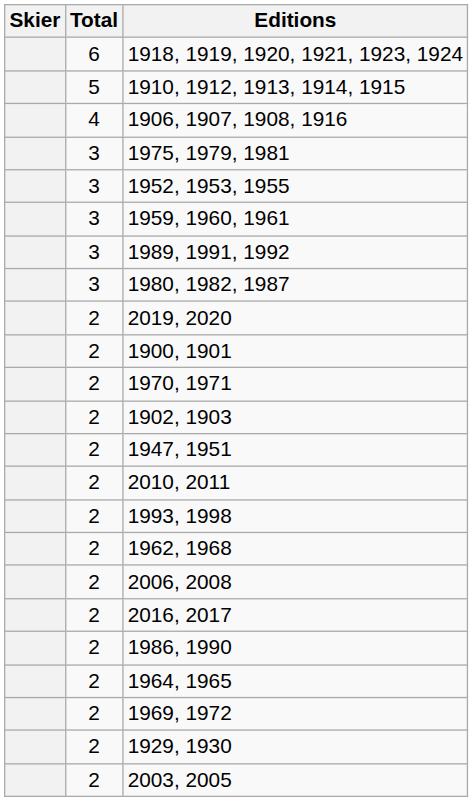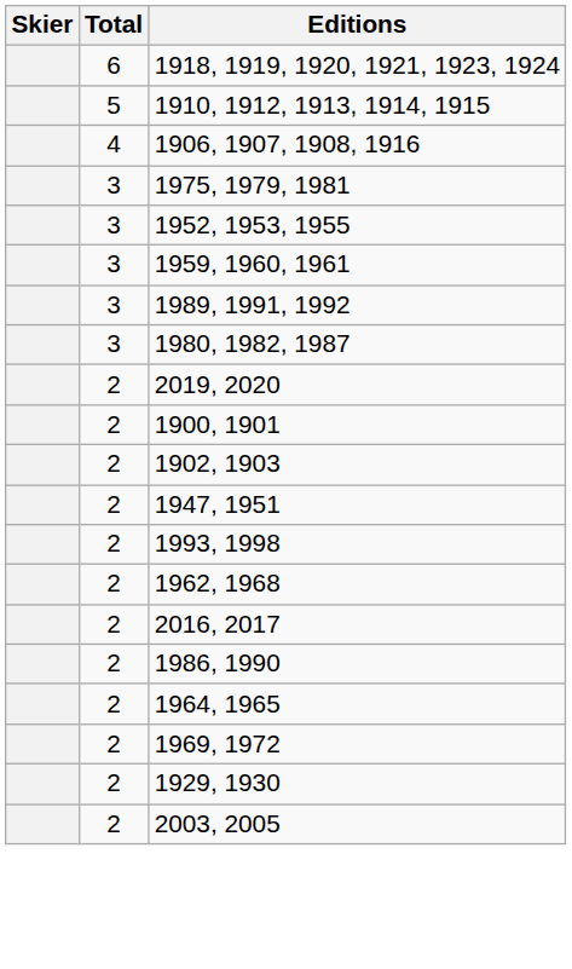- row: 2 | 1970, 1971
- row: 2 | 2010, 2011
- row: 2 | 2006, 2008
